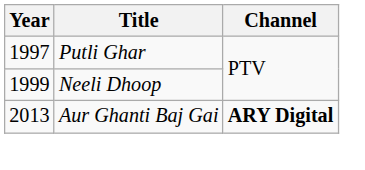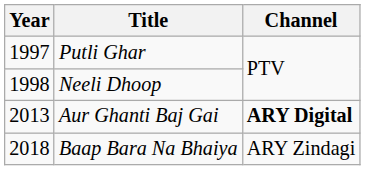Neeli Dhoop | Year: 1999 -> 1998
+ row: 2018 | Baap Bara Na Bhaiya | ARY Zindagi
